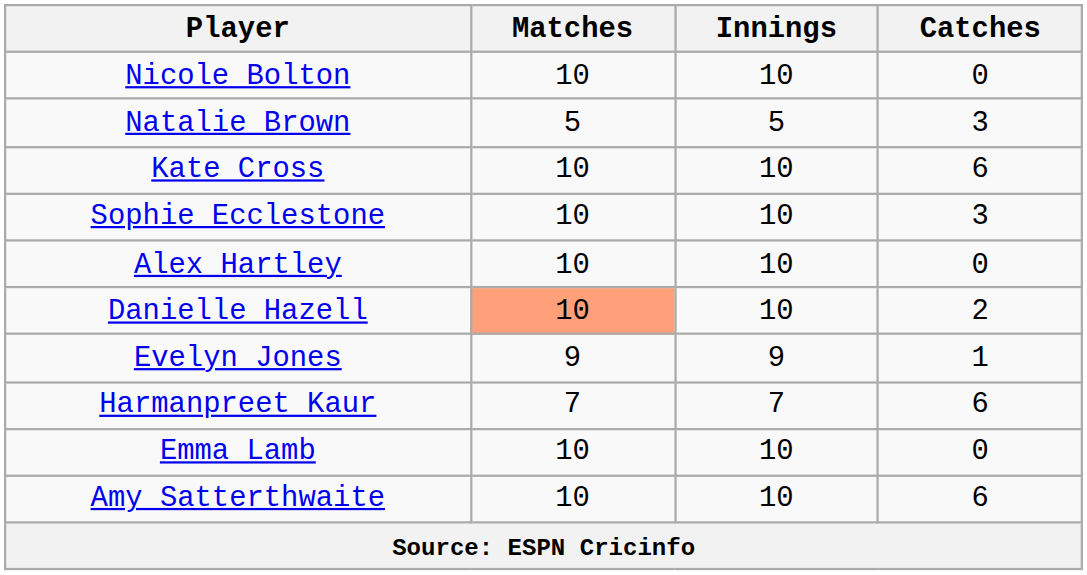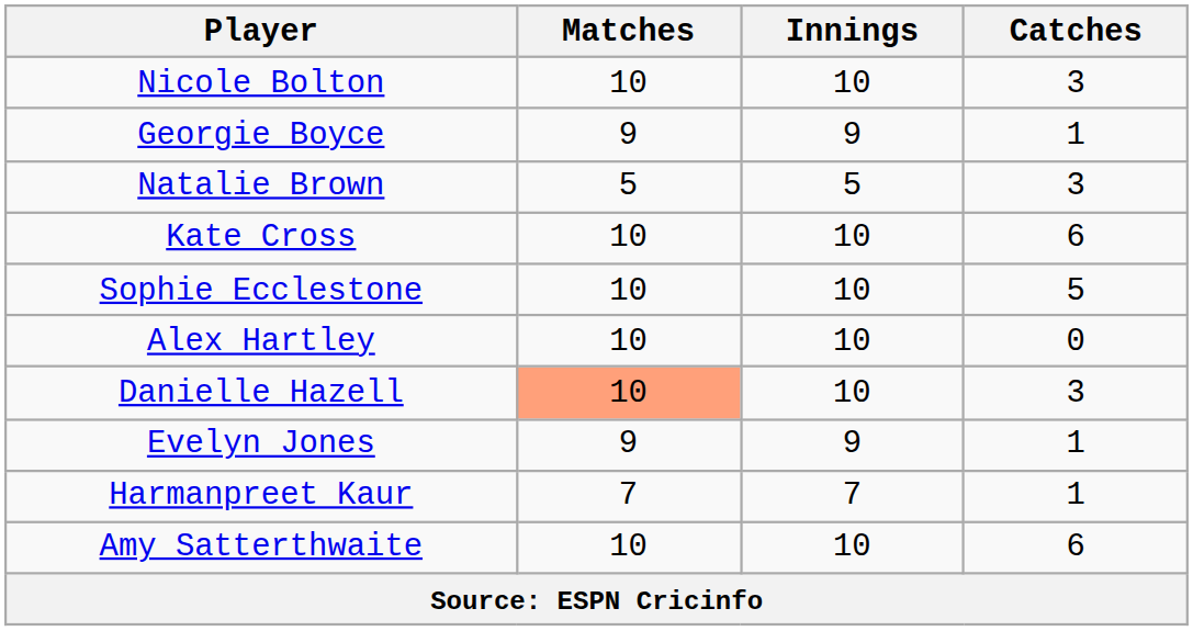Nicole Bolton | Catches: 0 -> 3
+ row: Georgie Boyce | 9 | 9 | 1
Sophie Ecclestone | Catches: 3 -> 5
Danielle Hazell | Catches: 2 -> 3
Harmanpreet Kaur | Catches: 6 -> 1
- row: Emma Lamb | 10 | 10 | 0
